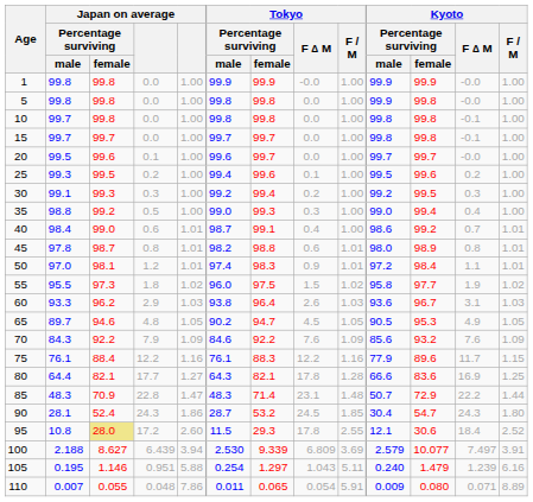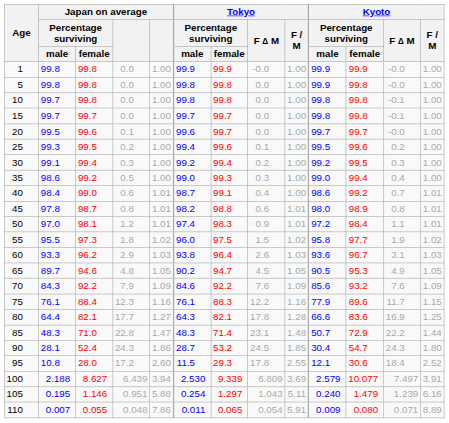30 | Japan on average / Percentage surviving / female: 99.3 -> 99.4
35 | Japan on average / Percentage surviving / male: 98.8 -> 98.6
75 | column 4: 12.2 -> 12.3
85 | Japan on average / Percentage surviving / female: 70.9 -> 71.0
95 | Japan on average / Percentage surviving / female: khaki background -> no background
